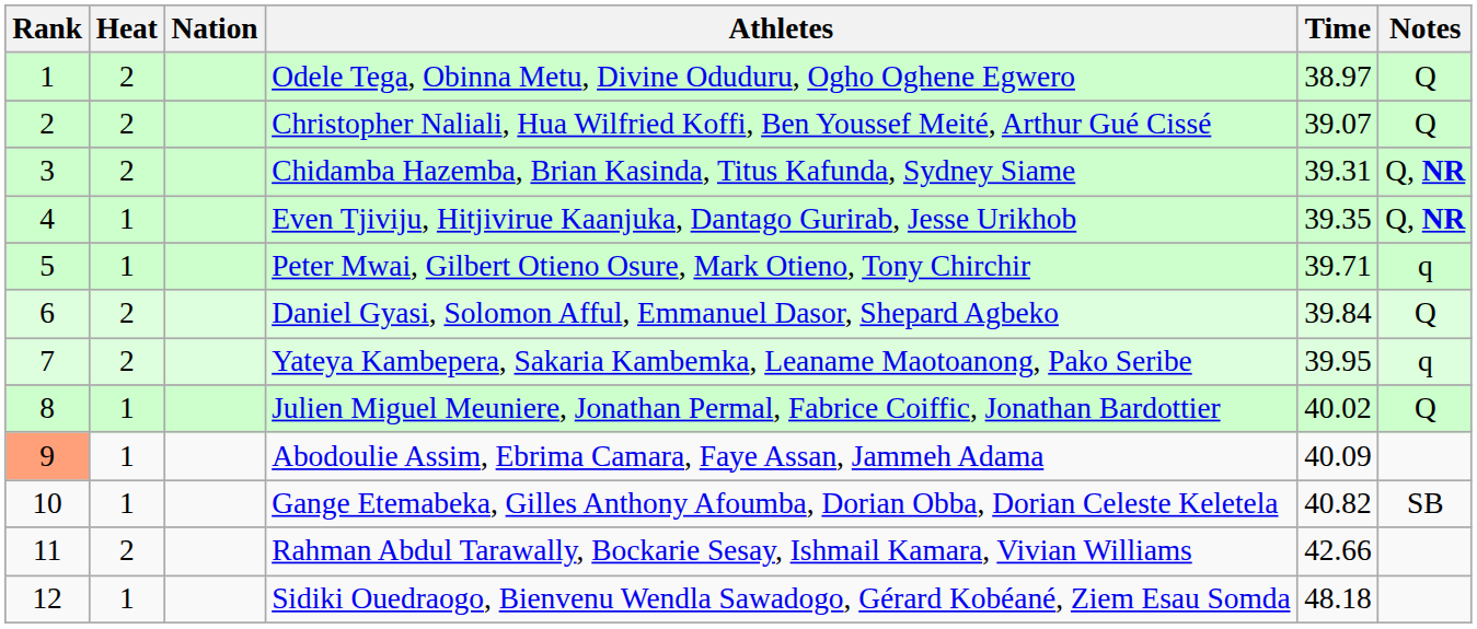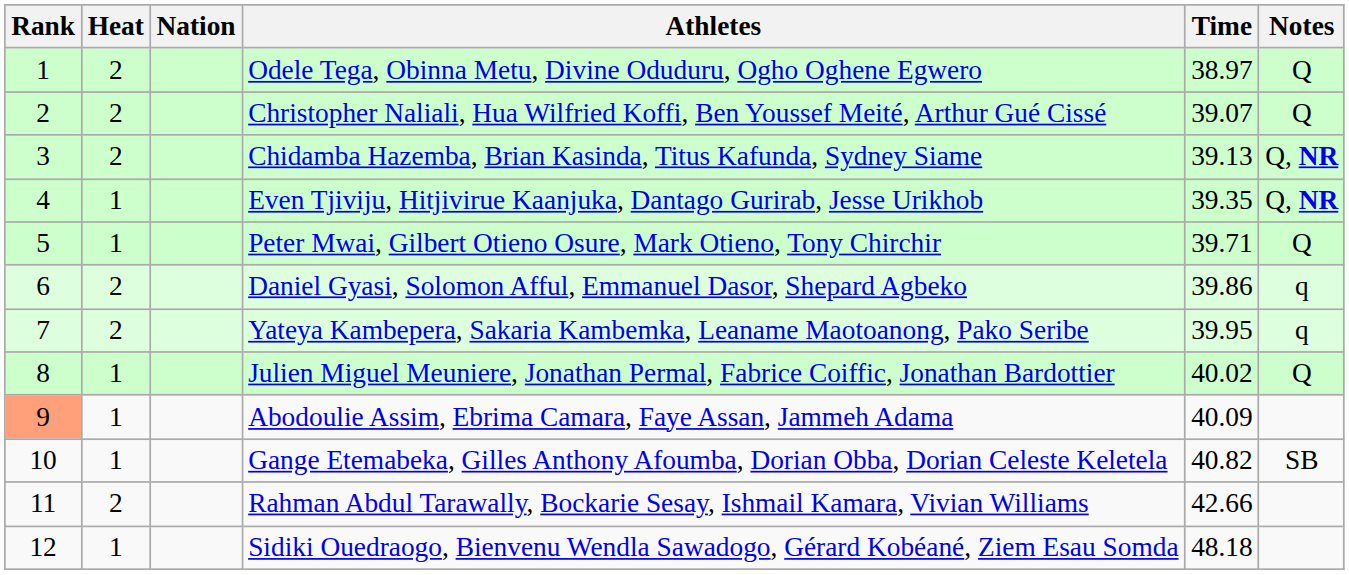Chidamba Hazemba, Brian Kasinda, Titus Kafunda, Sydney Siame | Time: 39.31 -> 39.13
Peter Mwai, Gilbert Otieno Osure, Mark Otieno, Tony Chirchir | Notes: q -> Q
Daniel Gyasi, Solomon Afful, Emmanuel Dasor, Shepard Agbeko | Time: 39.84 -> 39.86
Daniel Gyasi, Solomon Afful, Emmanuel Dasor, Shepard Agbeko | Notes: Q -> q
